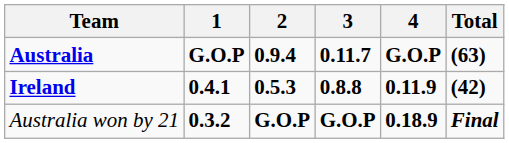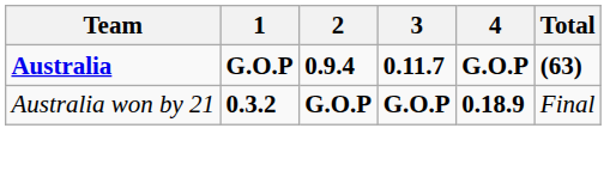- row: Ireland | 0.4.1 | 0.5.3 | 0.8.8 | 0.11.9 | (42)
Australia won by 21 | Total: bold -> normal
